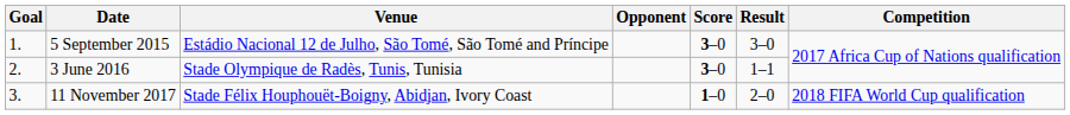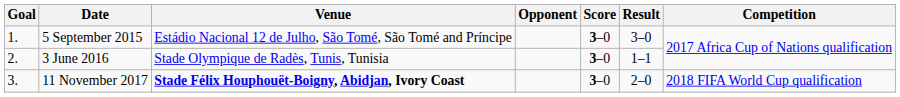11 November 2017 | Venue: normal -> bold
11 November 2017 | Score: 1–0 -> 3–0
